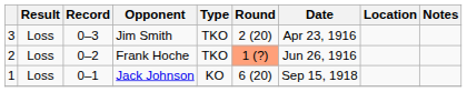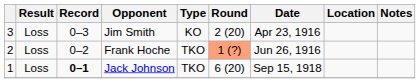Jim Smith | Type: TKO -> KO
Jack Johnson | Record: normal -> bold
Jack Johnson | Type: KO -> TKO
